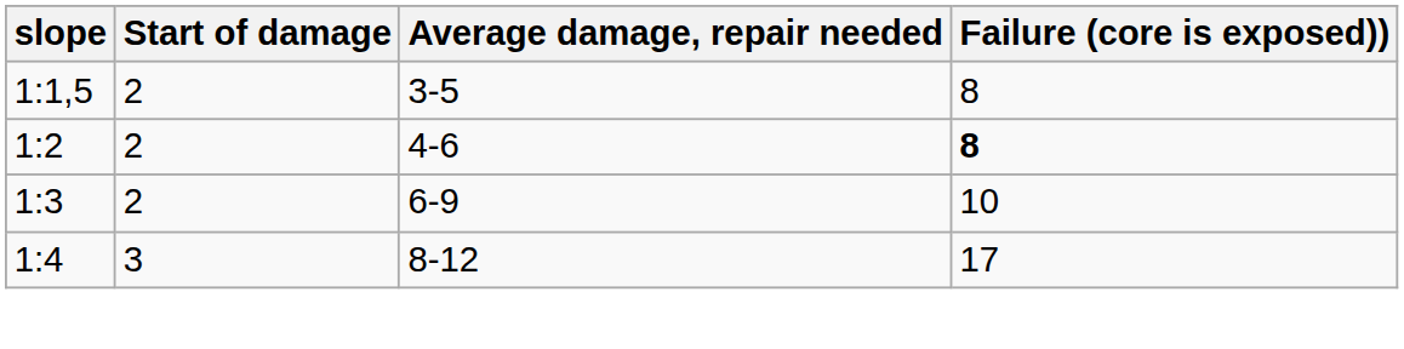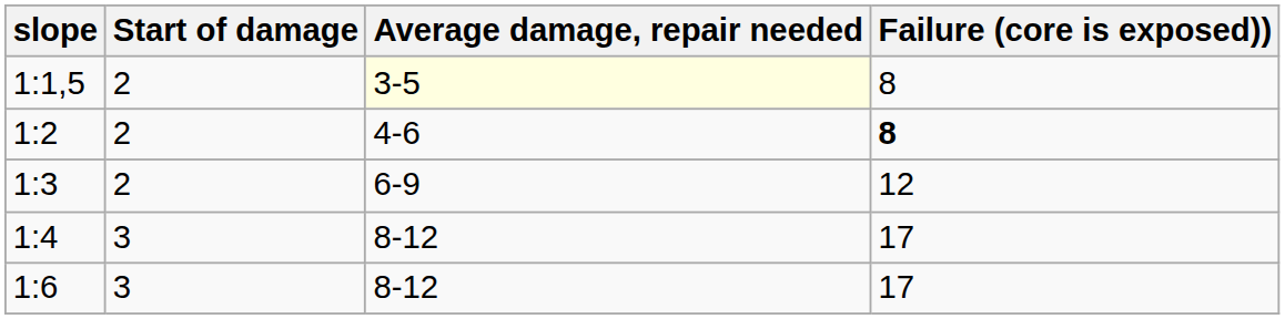1:1,5 | Average damage, repair needed: no background -> lightyellow background
1:3 | Failure (core is exposed)): 10 -> 12
+ row: 1:6 | 3 | 8-12 | 17
